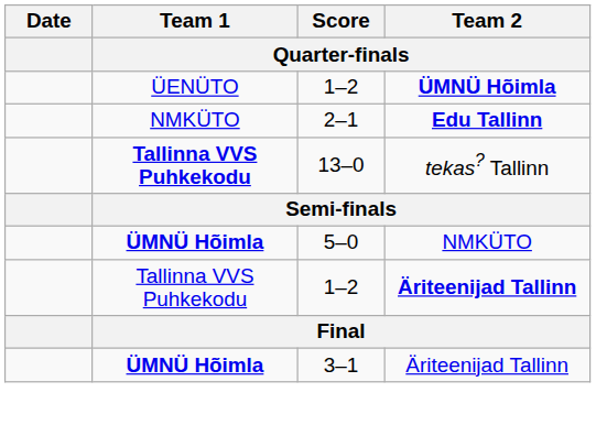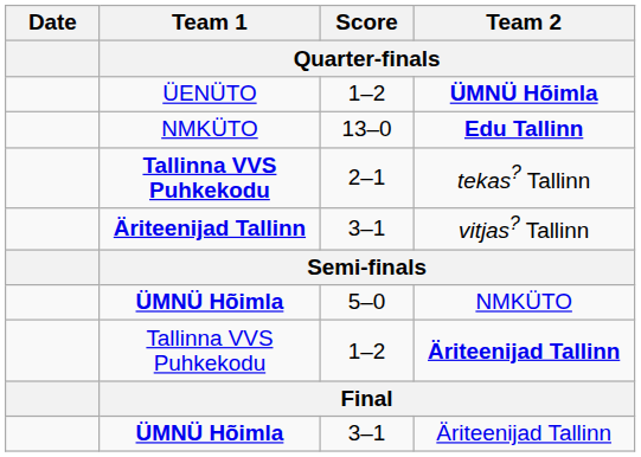Edu Tallinn | Score / Quarter-finals: 2–1 -> 13–0
tekas? Tallinn | Score / Quarter-finals: 13–0 -> 2–1
+ row: Äriteenijad Tallinn | 3–1 | vitjas? Tallinn
